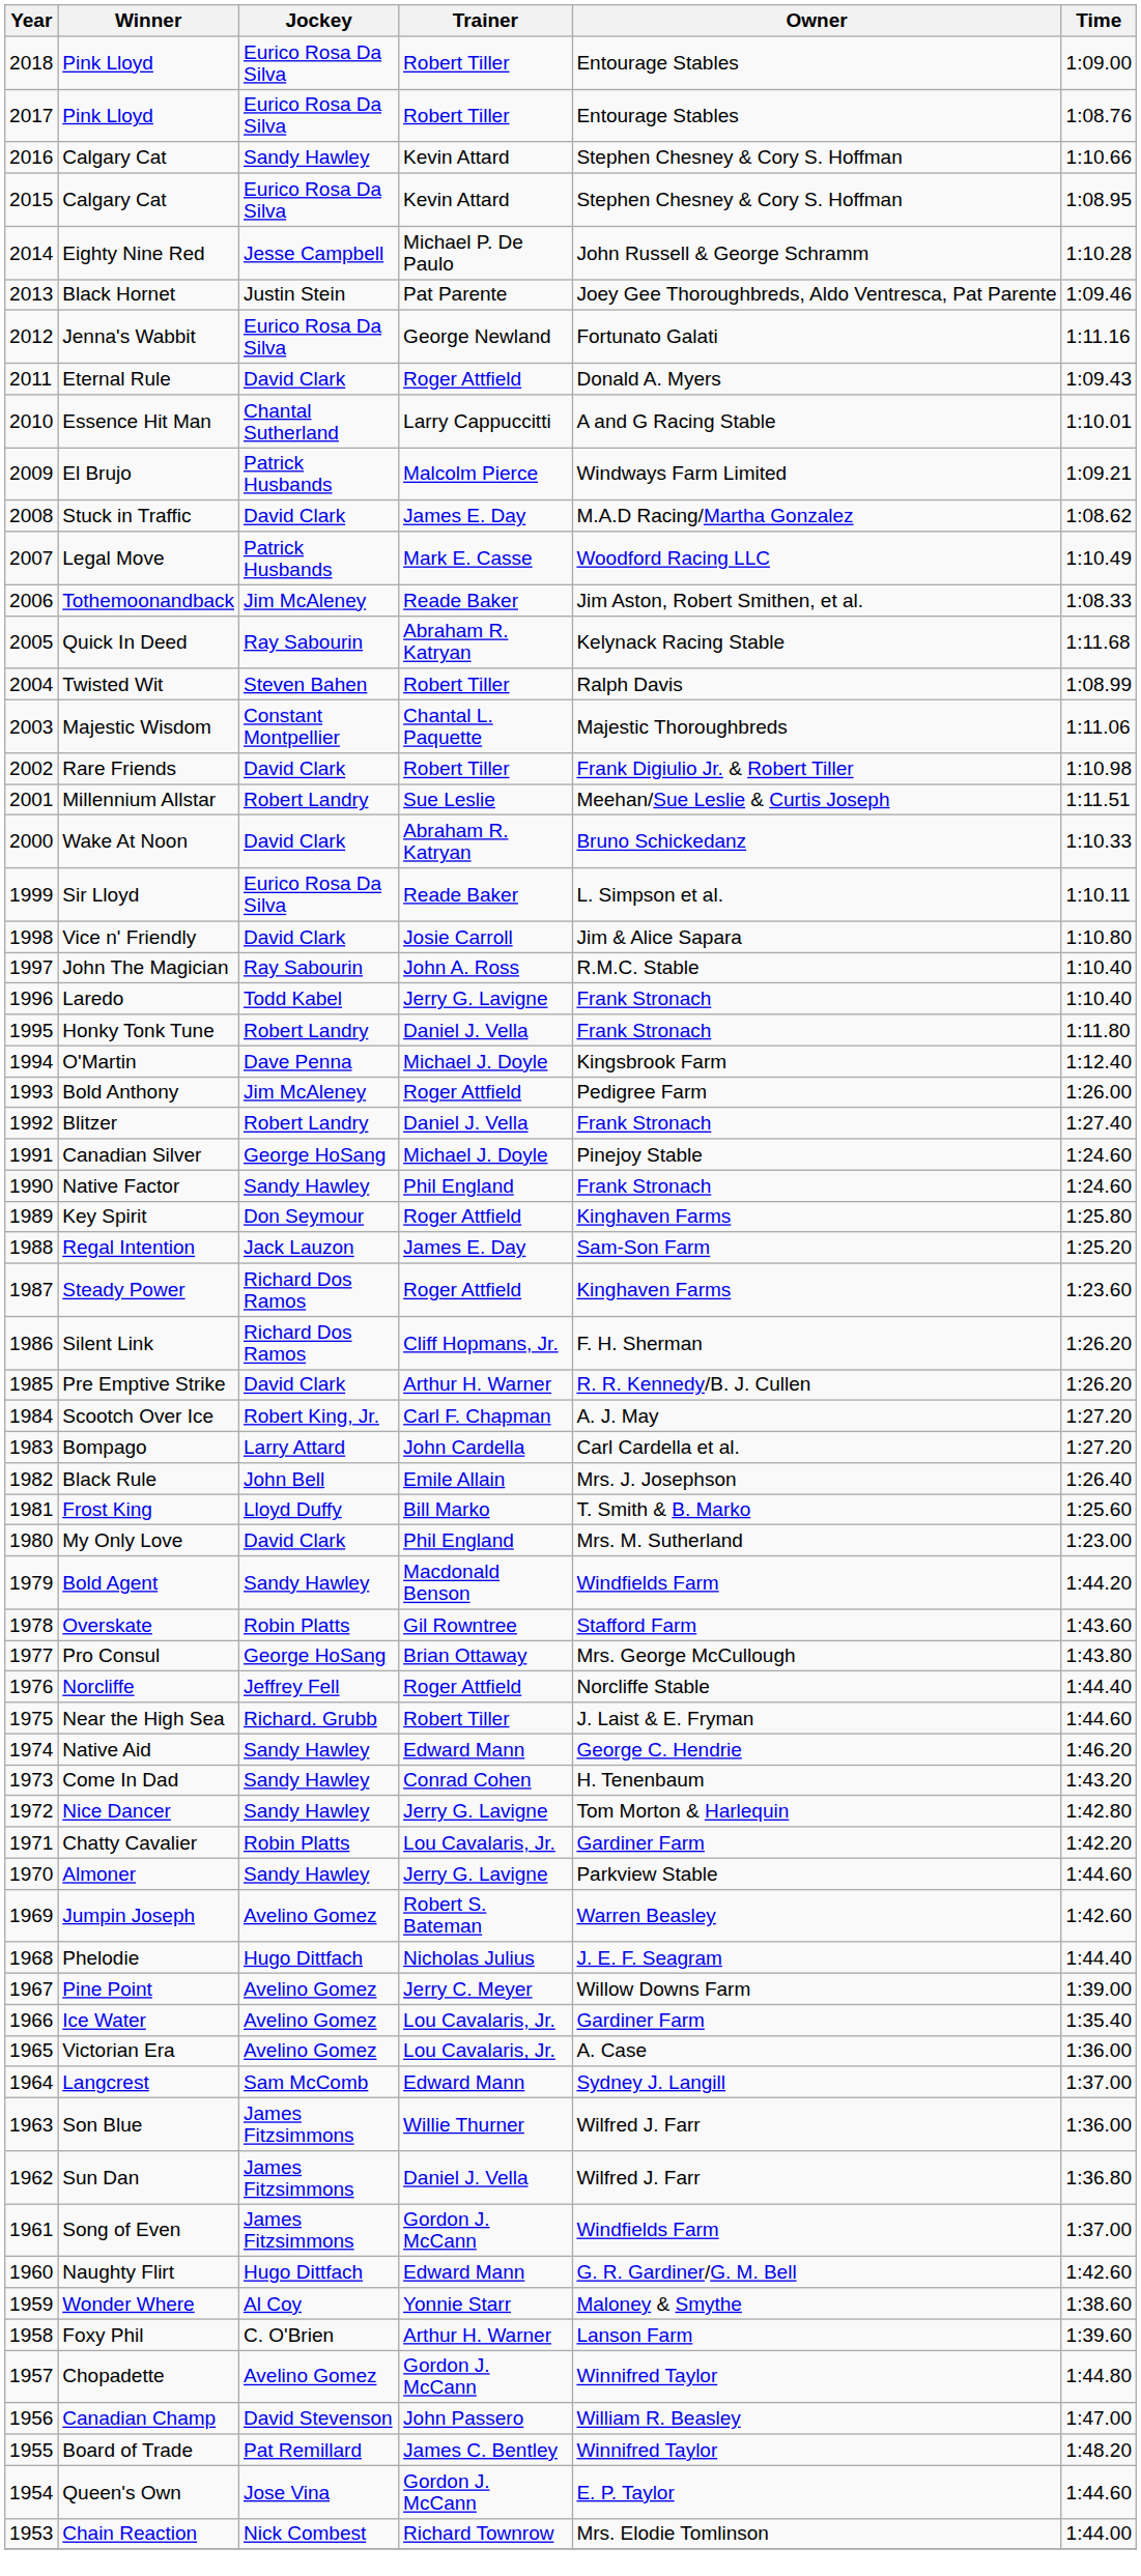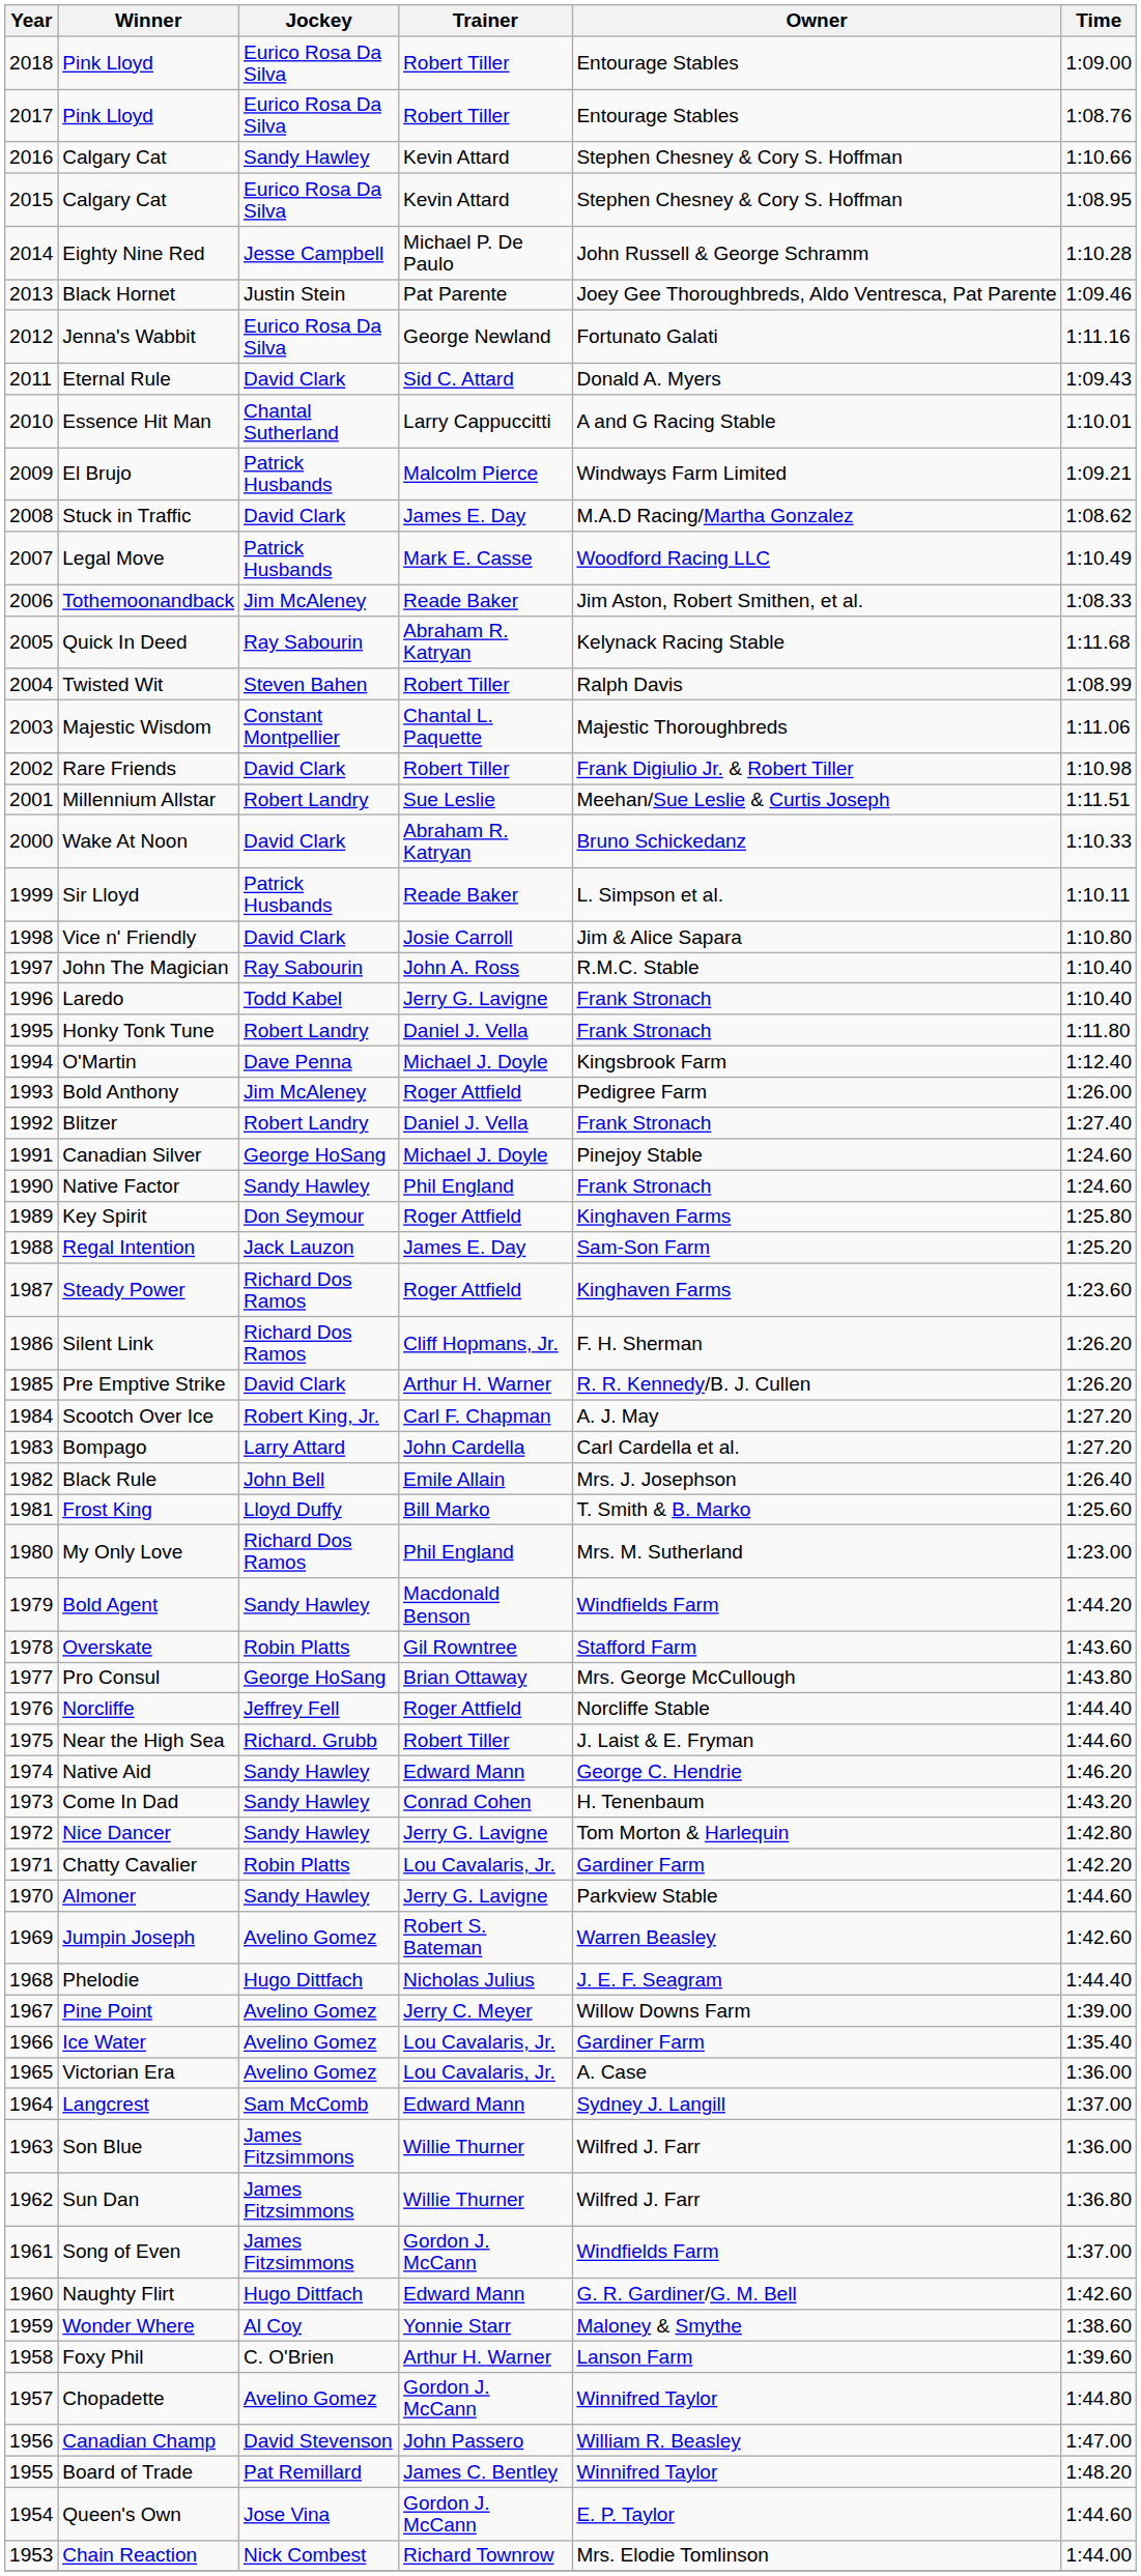Eternal Rule | Trainer: Roger Attfield -> Sid C. Attard
Sir Lloyd | Jockey: Eurico Rosa Da Silva -> Patrick Husbands
My Only Love | Jockey: David Clark -> Richard Dos Ramos
Sun Dan | Trainer: Daniel J. Vella -> Willie Thurner
